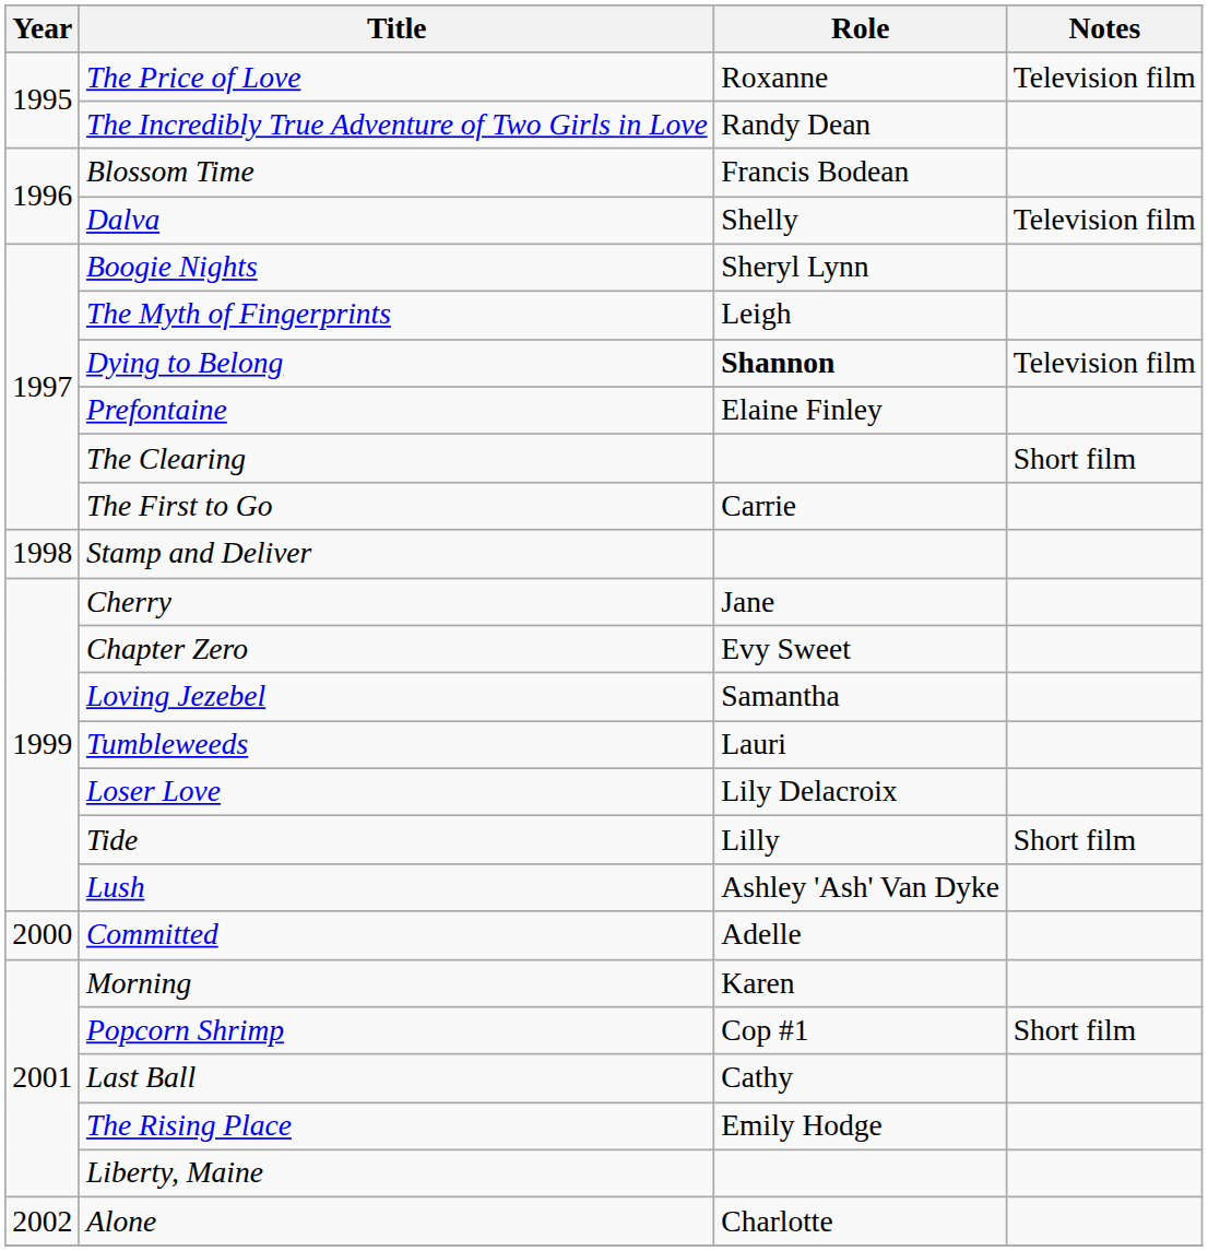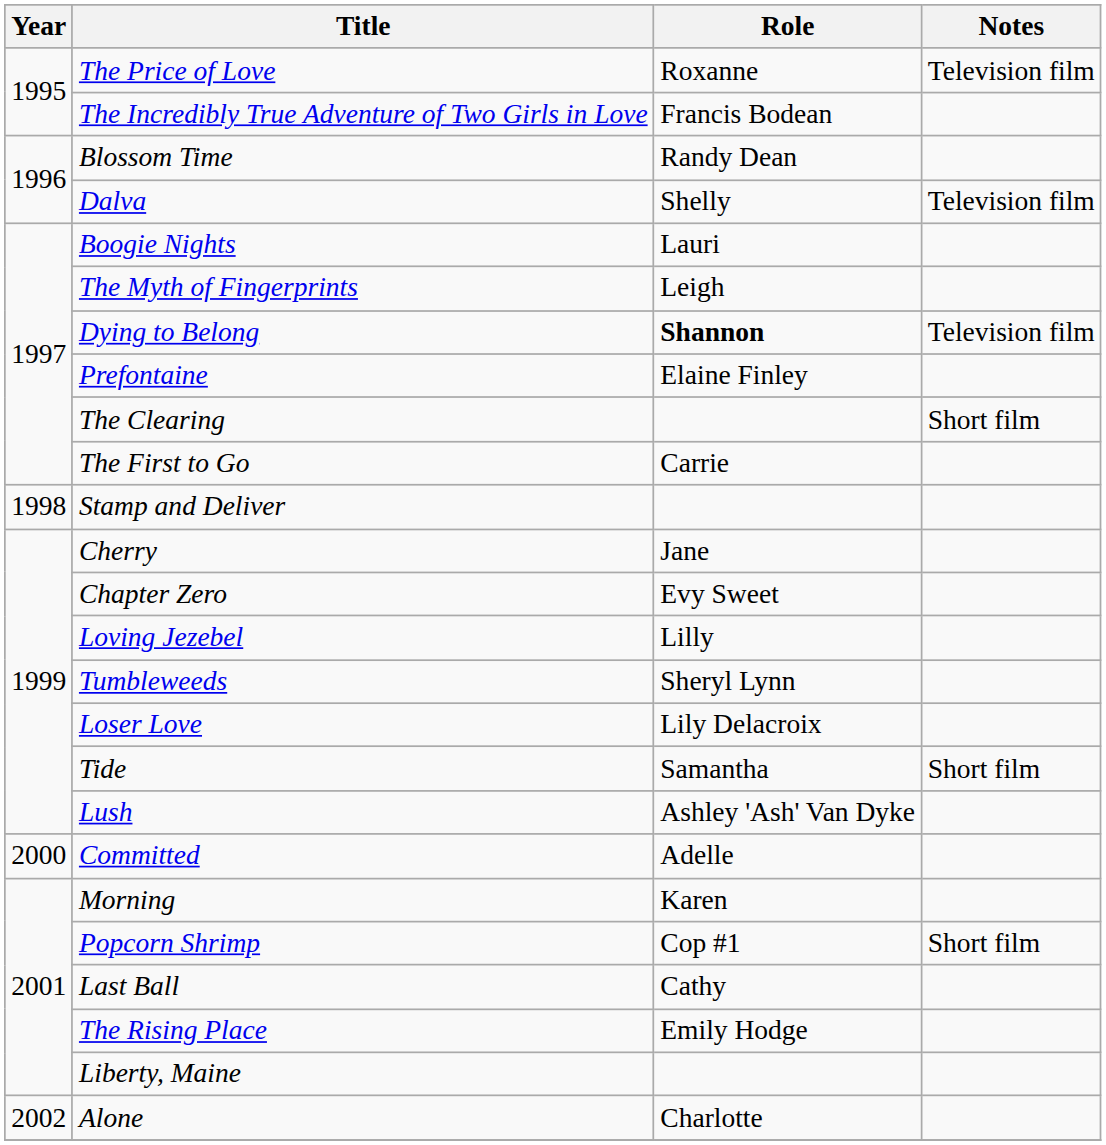The Incredibly True Adventure of Two Girls in Love | Role: Randy Dean -> Francis Bodean
Blossom Time | Role: Francis Bodean -> Randy Dean
Boogie Nights | Role: Sheryl Lynn -> Lauri
Loving Jezebel | Role: Samantha -> Lilly
Tumbleweeds | Role: Lauri -> Sheryl Lynn
Tide | Role: Lilly -> Samantha
